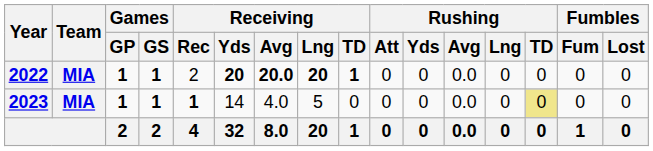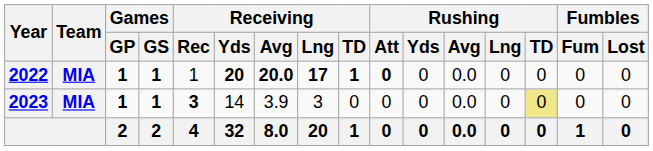2022 | Receiving / Rec: 2 -> 1
2022 | Receiving / Lng: 20 -> 17
2022 | Rushing / Att: normal -> bold
2023 | Receiving / Rec: 1 -> 3
2023 | Receiving / Avg: 4.0 -> 3.9
2023 | Receiving / Lng: 5 -> 3
